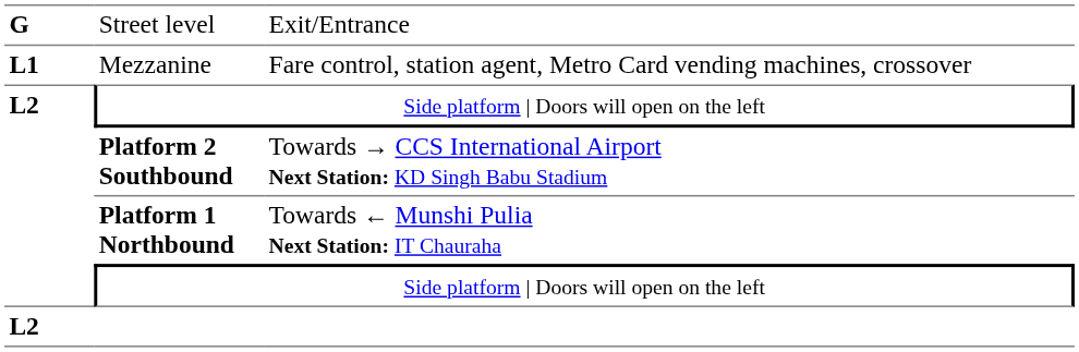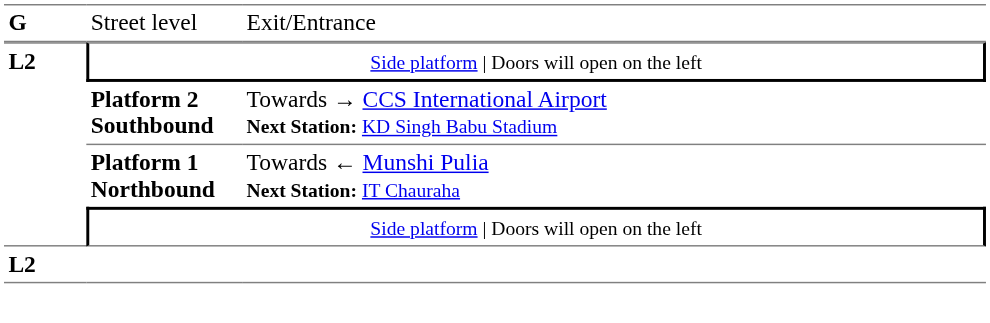- row: L1 | Mezzanine | Fare control, station agent, Metro Card vending machines, crossover
